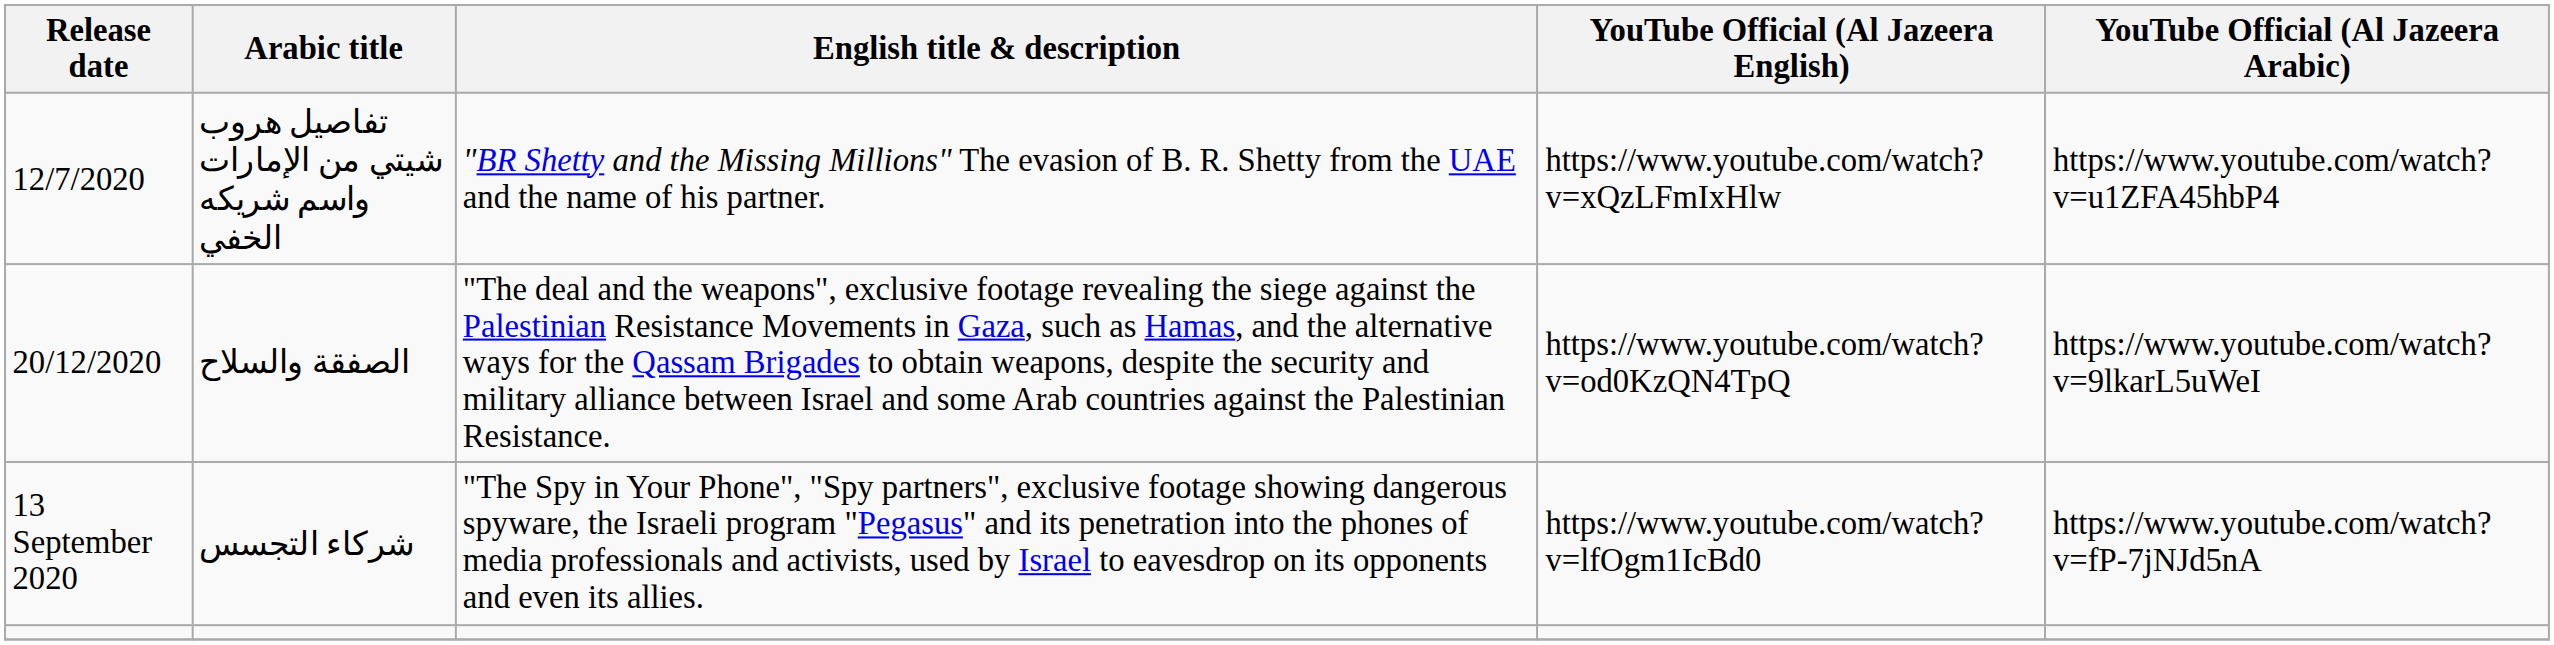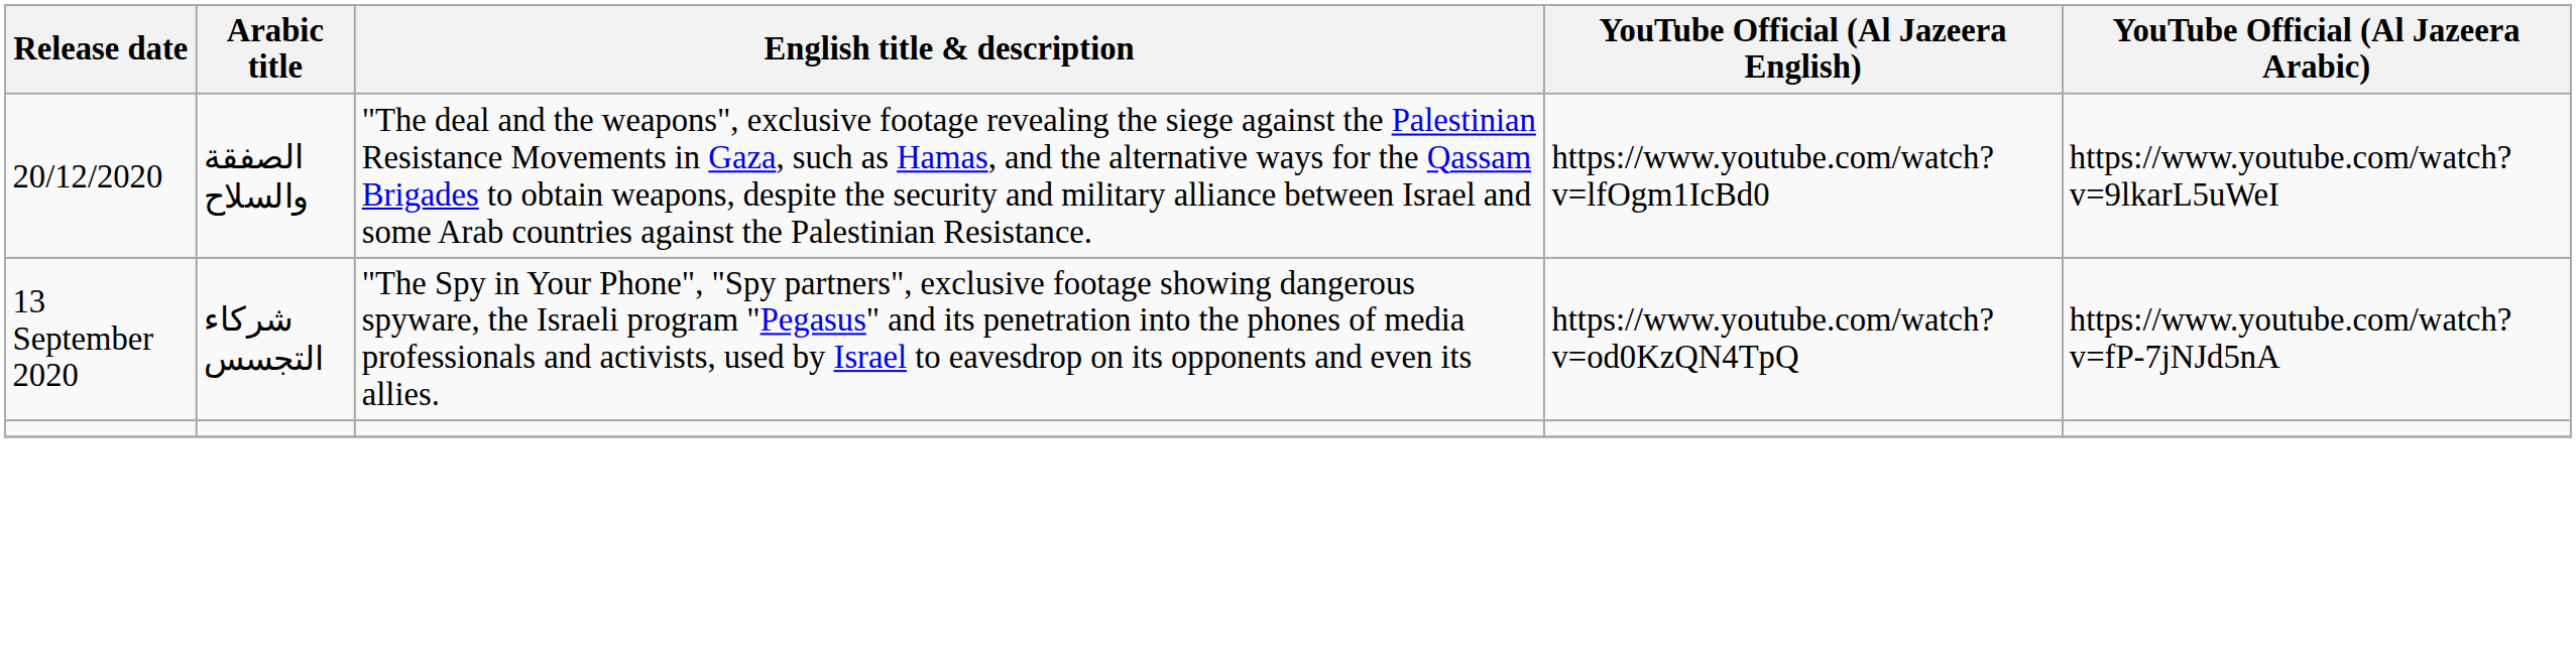- row: 12/7/2020 | تفاصيل هروب شيتي من الإمارات واسم شريكه الخفي | "BR Shetty and the Missing Millions" The evasion of B. R. Shetty from the UAE and the name of his partner. | https://www.youtube.com/watch?v=xQzLFmIxHlw | https://www.youtube.com/watch?v=u1ZFA45hbP4
الصفقة والسلاح | YouTube Official (Al Jazeera English): https://www.youtube.com/watch?v=od0KzQN4TpQ -> https://www.youtube.com/watch?v=lfOgm1IcBd0
شركاء التجسس | YouTube Official (Al Jazeera English): https://www.youtube.com/watch?v=lfOgm1IcBd0 -> https://www.youtube.com/watch?v=od0KzQN4TpQ
